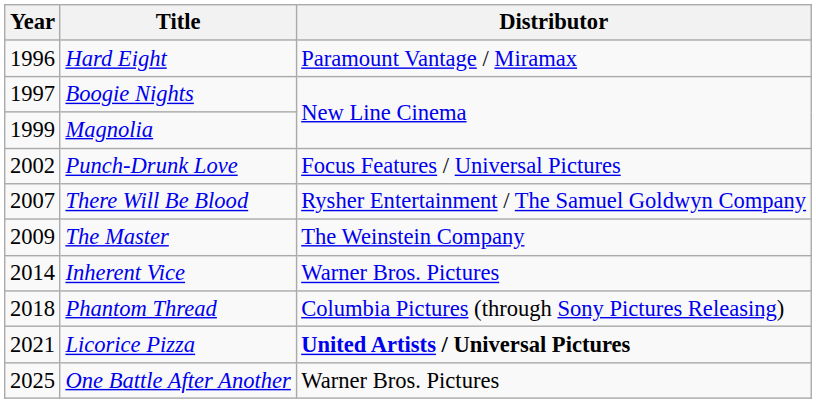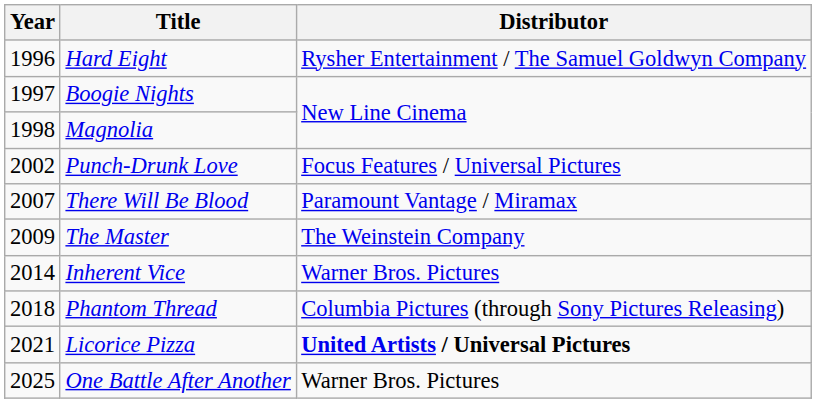Hard Eight | Distributor: Paramount Vantage / Miramax -> Rysher Entertainment / The Samuel Goldwyn Company
Magnolia | Year: 1999 -> 1998
There Will Be Blood | Distributor: Rysher Entertainment / The Samuel Goldwyn Company -> Paramount Vantage / Miramax
